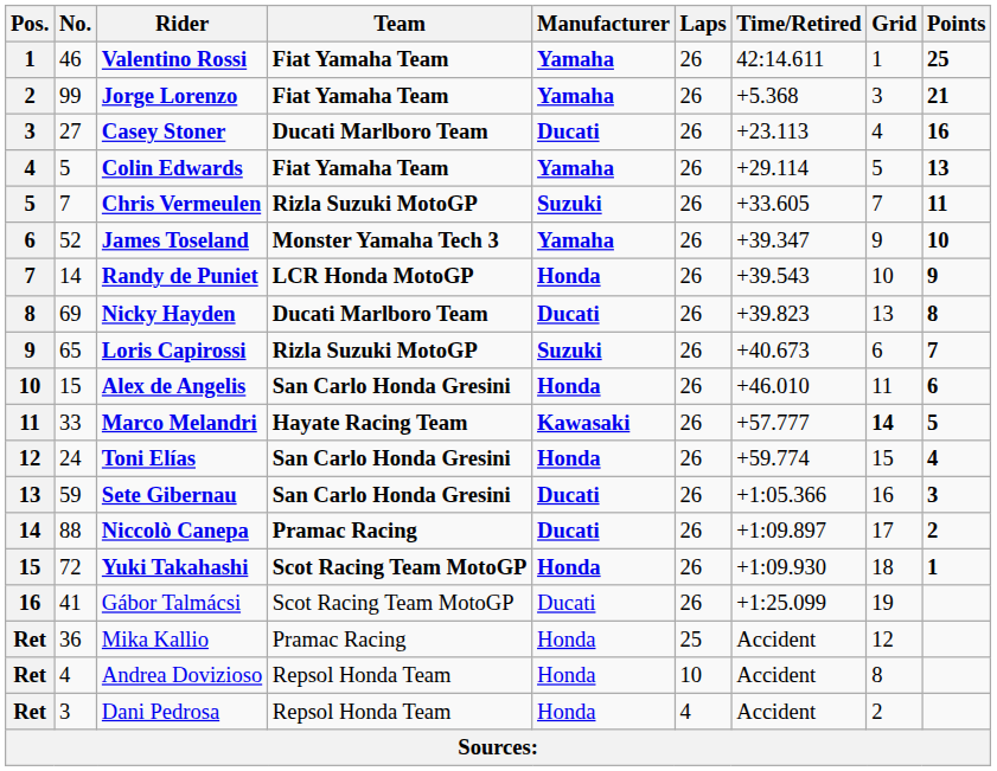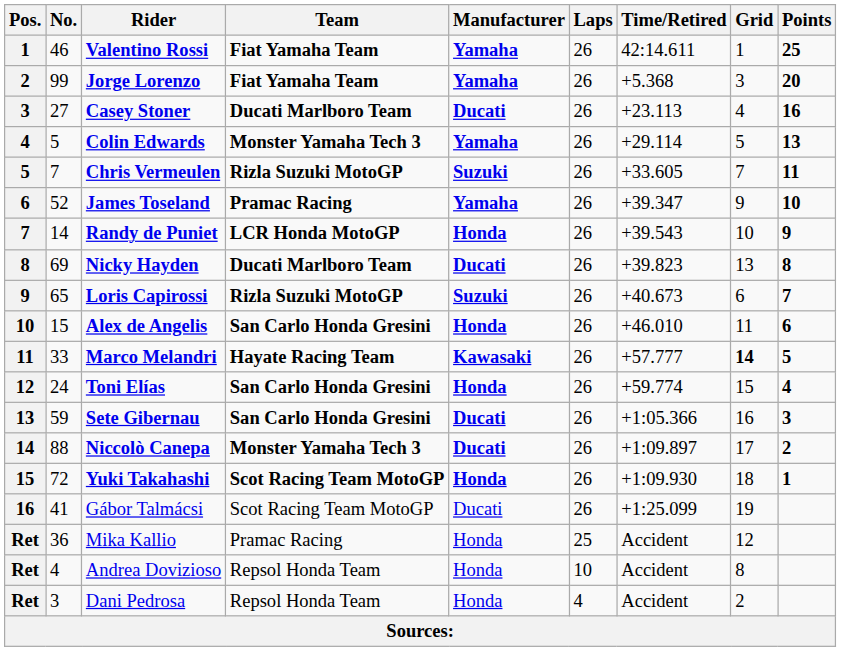Jorge Lorenzo | Points: 21 -> 20
Colin Edwards | Team: Fiat Yamaha Team -> Monster Yamaha Tech 3
James Toseland | Team: Monster Yamaha Tech 3 -> Pramac Racing
Niccolò Canepa | Team: Pramac Racing -> Monster Yamaha Tech 3
